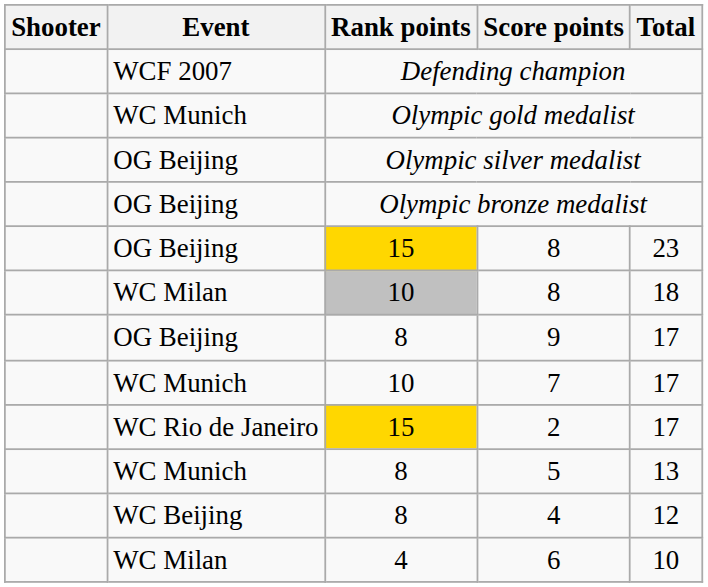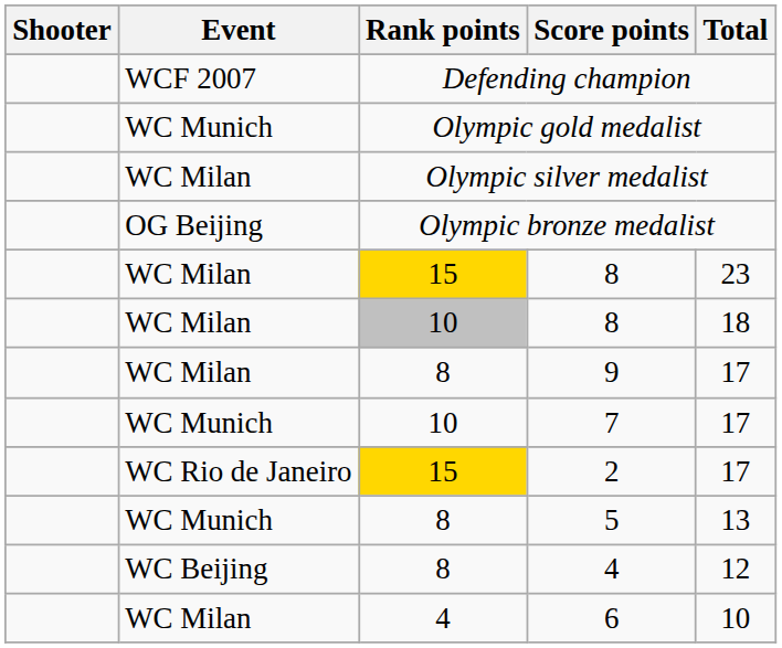Olympic silver medalist | Event: OG Beijing -> WC Milan
15 / 8 | Event: OG Beijing -> WC Milan
9 | Event: OG Beijing -> WC Milan
